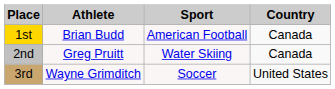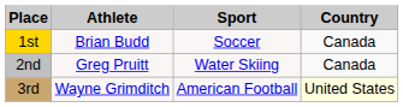1st | Sport: American Football -> Soccer
3rd | Sport: Soccer -> American Football
3rd | Country: no background -> lightyellow background
